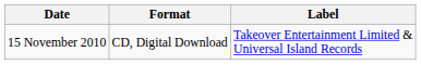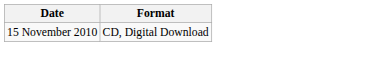- column: Label | Takeover Entertainment Limited & Universal Island Records
